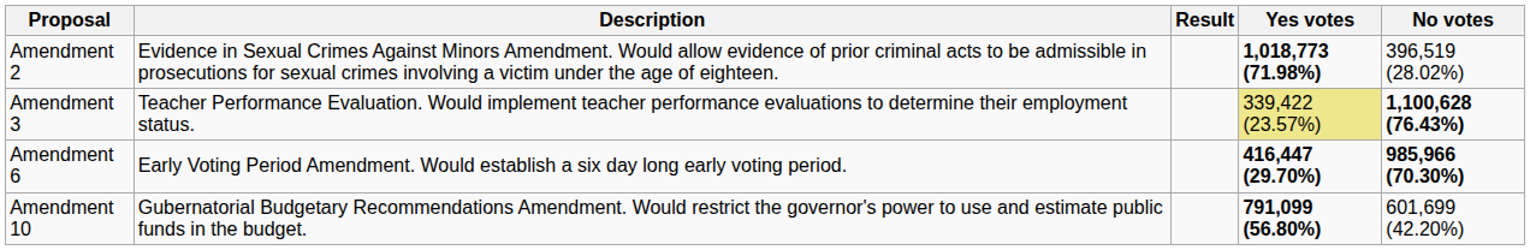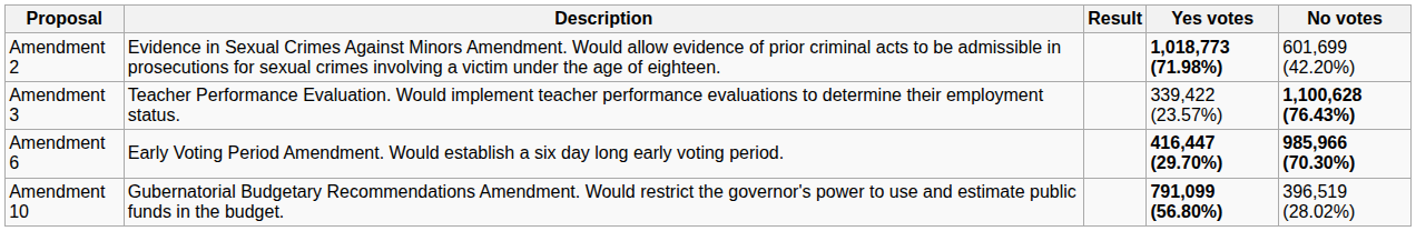Amendment 2 | No votes: 396,519 (28.02%) -> 601,699 (42.20%)
Amendment 3 | Yes votes: khaki background -> no background
Amendment 10 | No votes: 601,699 (42.20%) -> 396,519 (28.02%)
